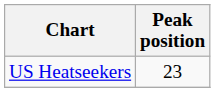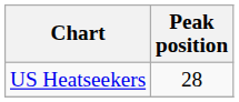US Heatseekers | Peak position: 23 -> 28
